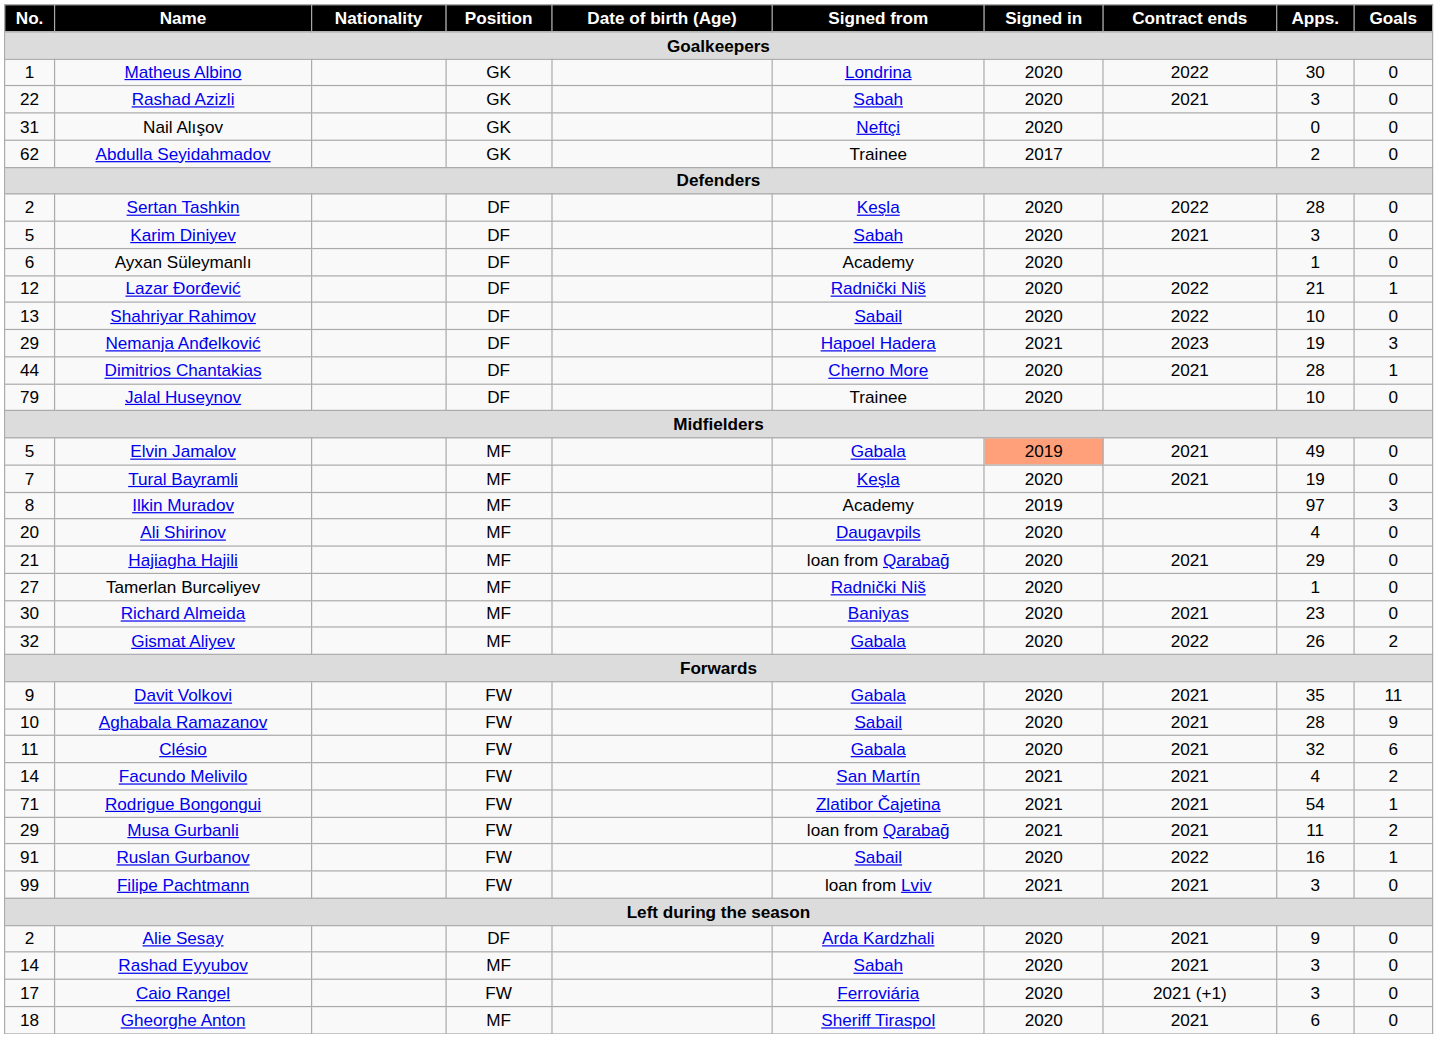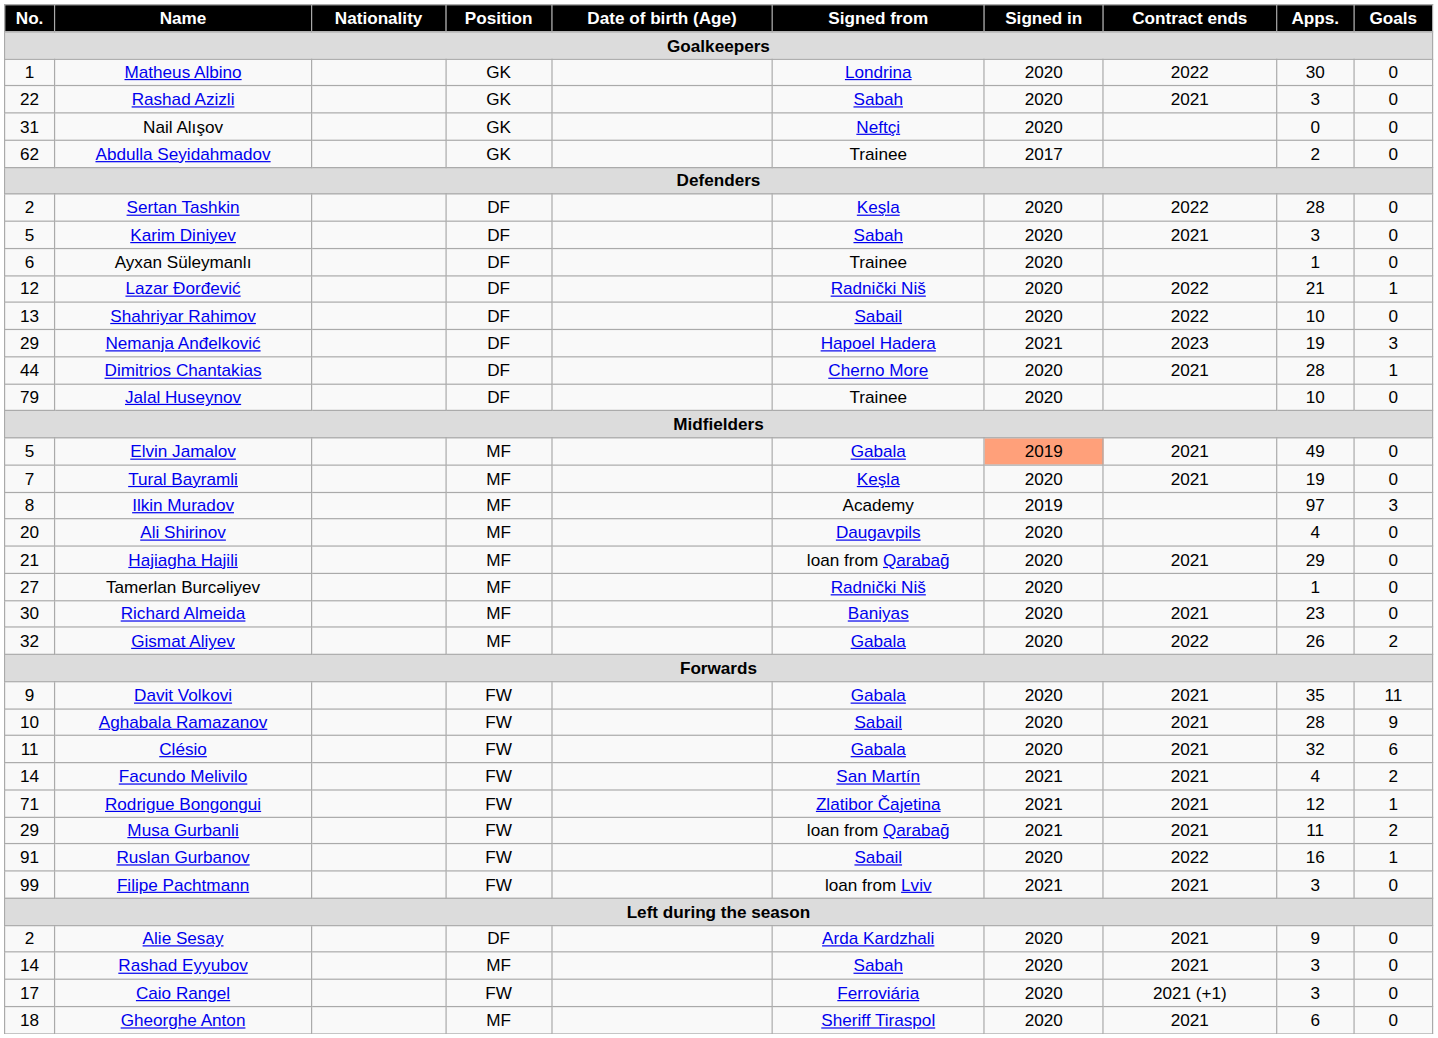Ayxan Süleymanlı | Signed from: Academy -> Trainee
Rodrigue Bongongui | Apps.: 54 -> 12
